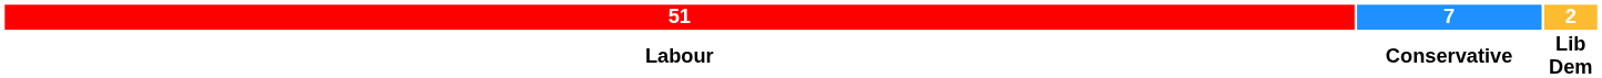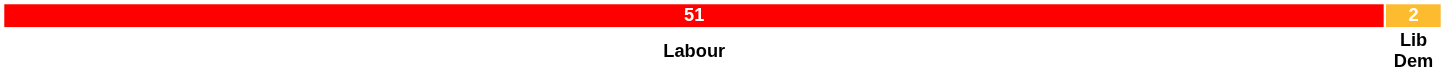- column: 7 | Conservative
